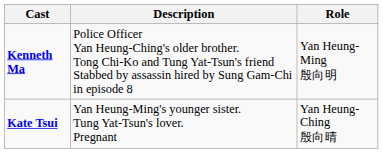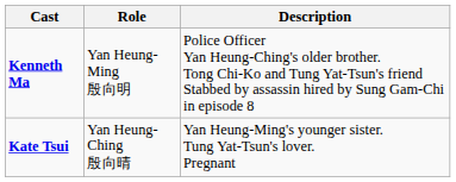columns swapped: Role <-> Description
